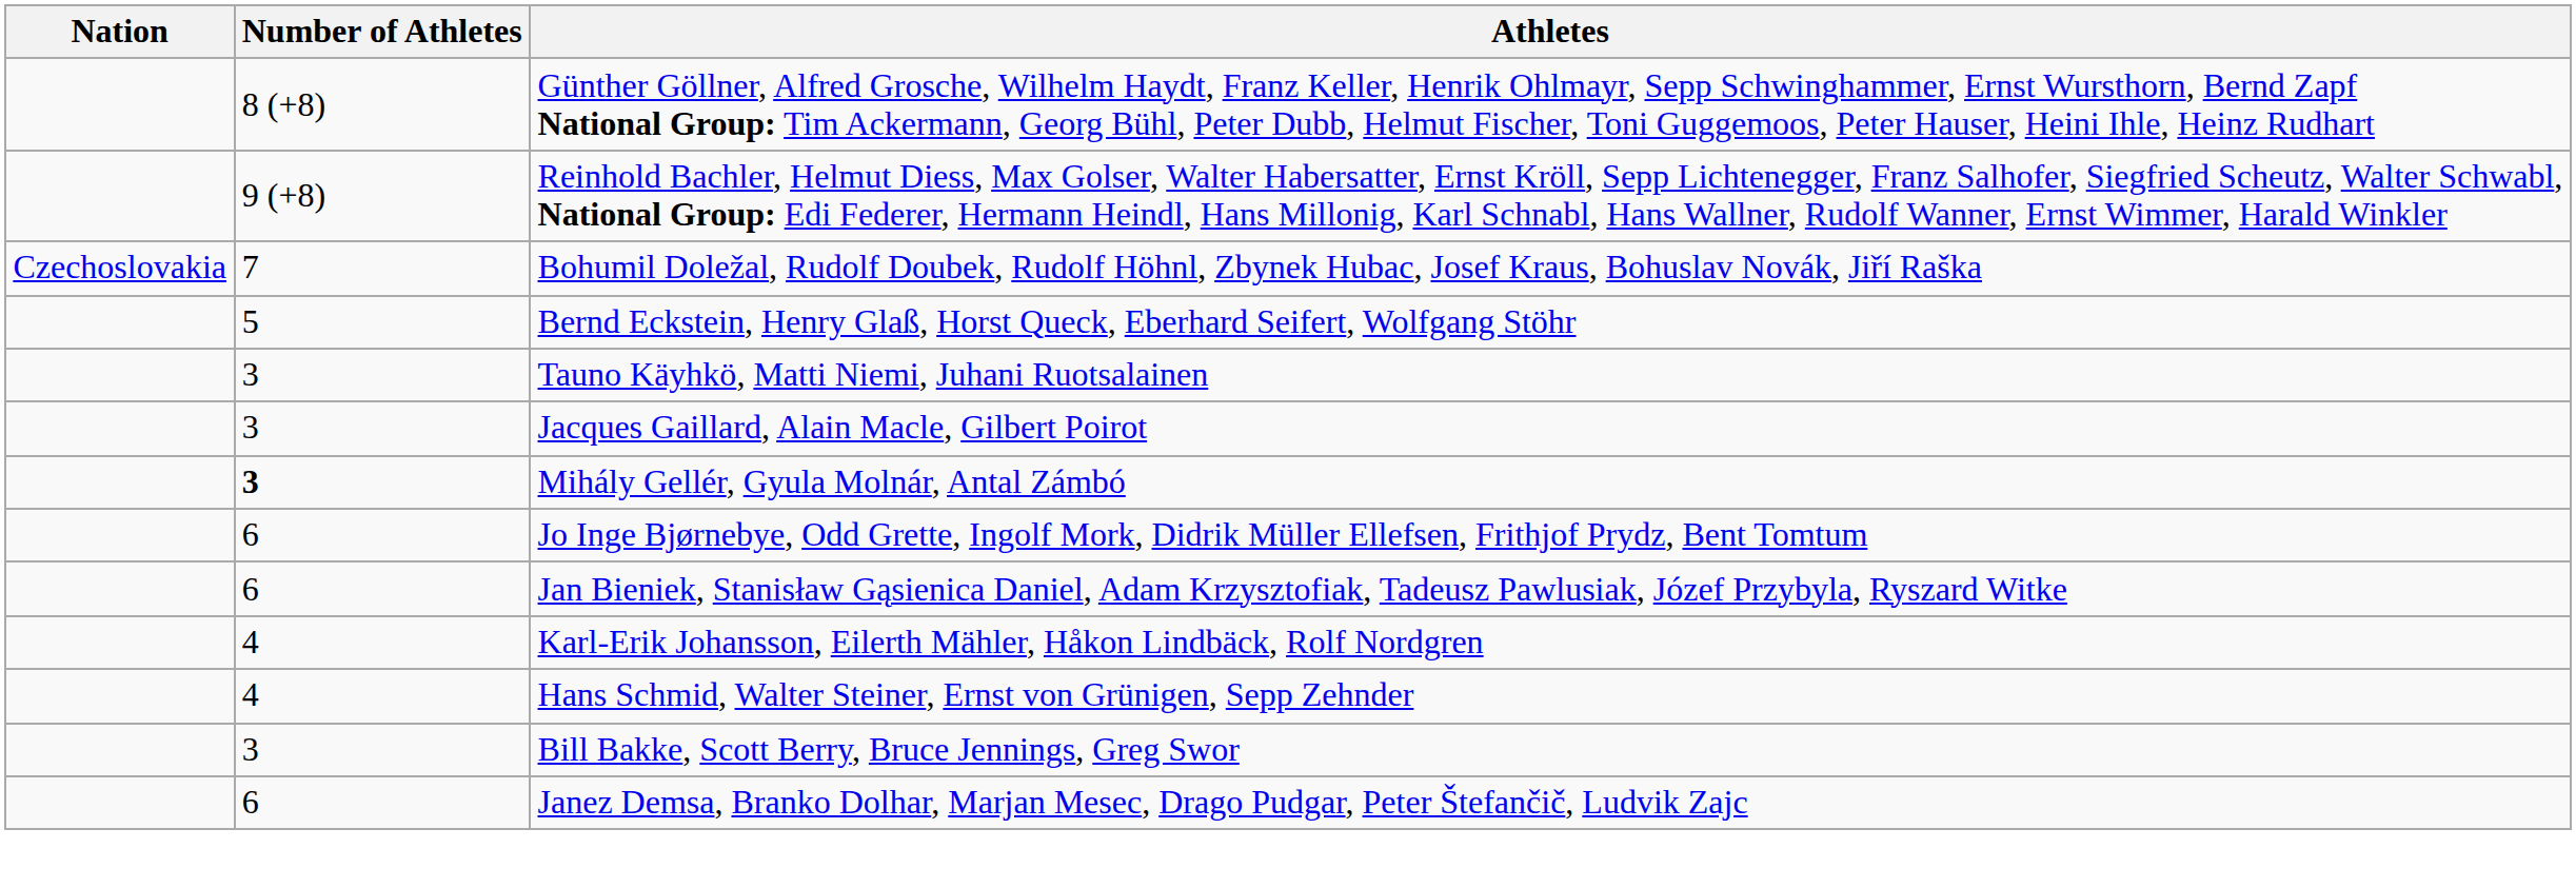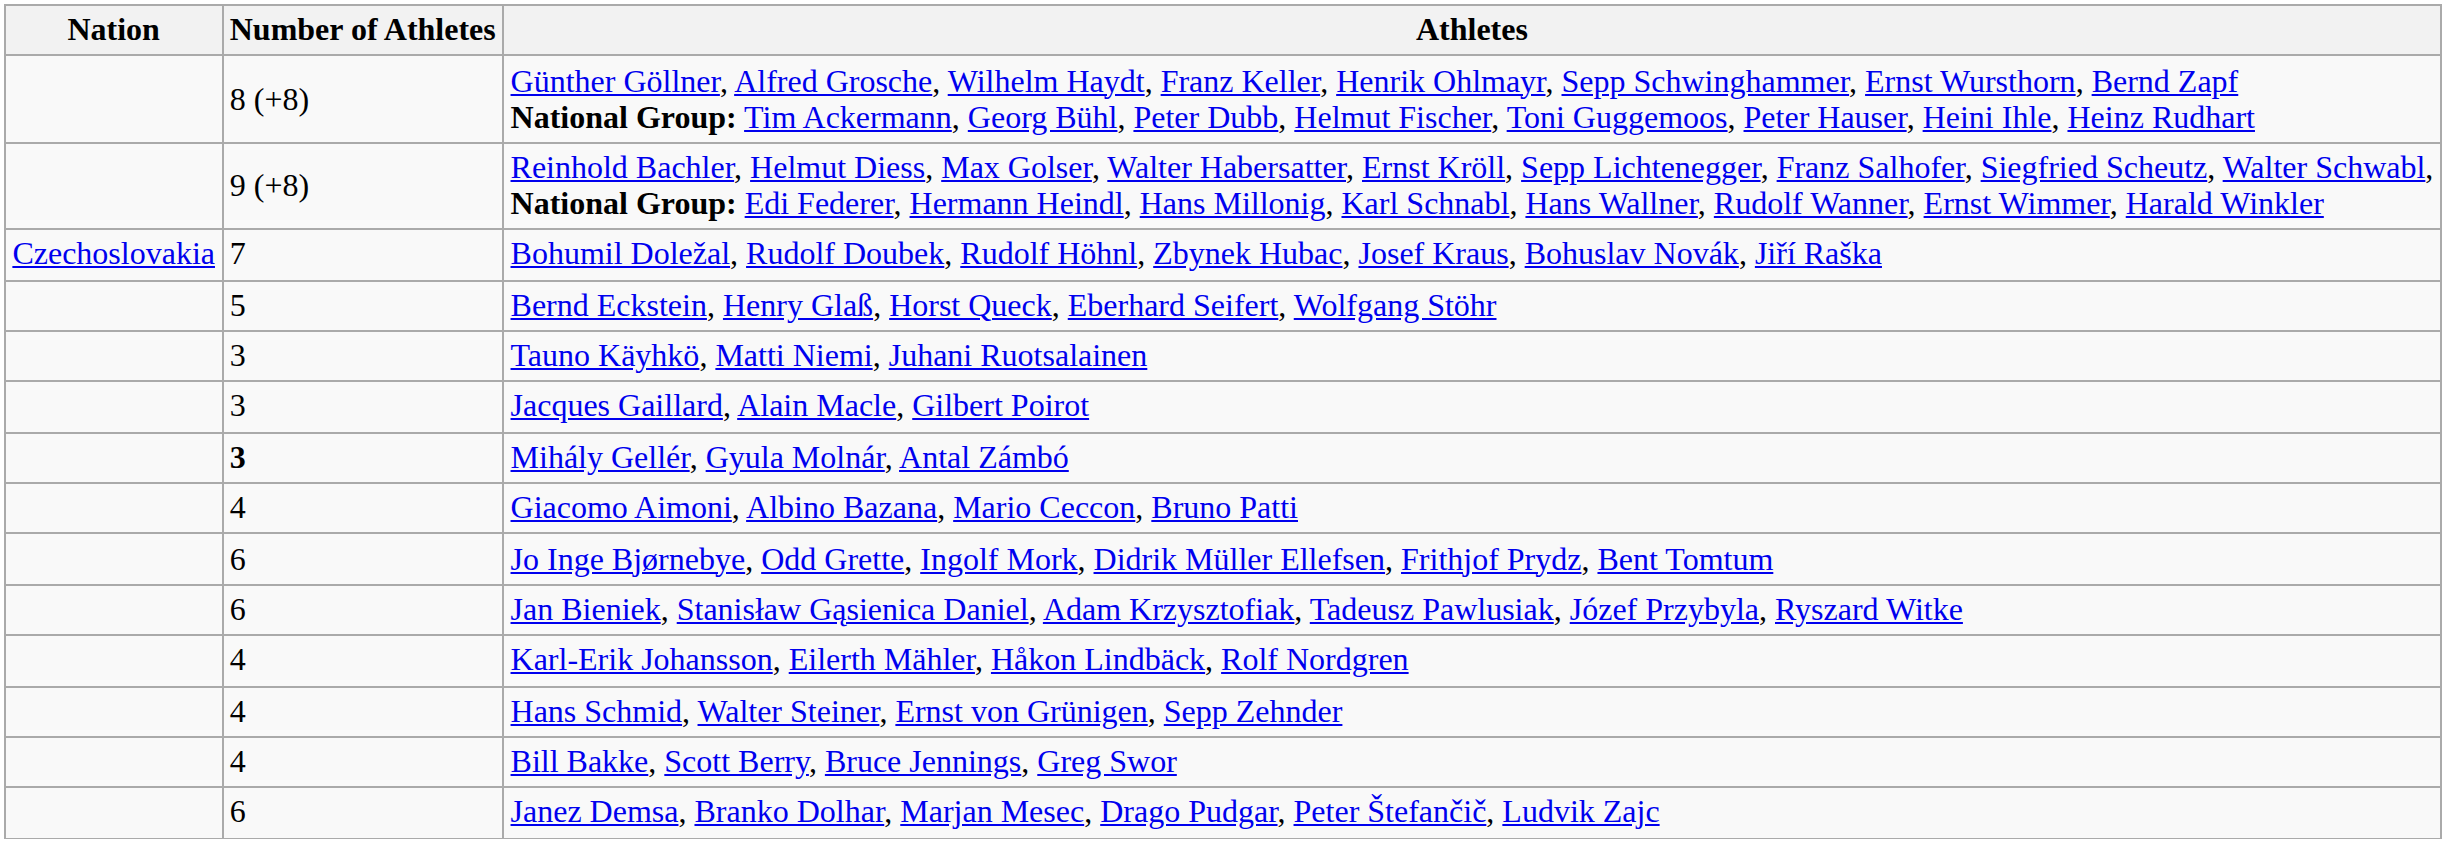+ row: 4 | Giacomo Aimoni, Albino Bazana, Mario Ceccon, Bruno Patti
Bill Bakke, Scott Berry, Bruce Jennings, Greg Swor | Number of Athletes: 3 -> 4
